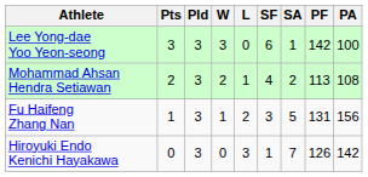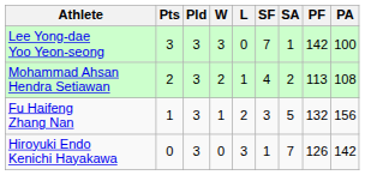Lee Yong-dae Yoo Yeon-seong | SF: 6 -> 7
Fu Haifeng Zhang Nan | PF: 131 -> 132
